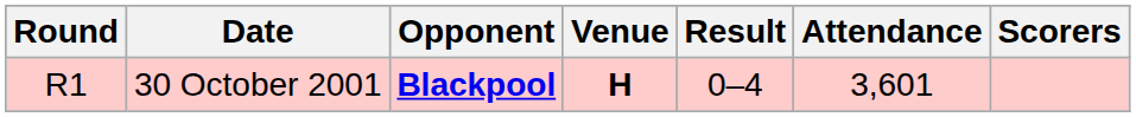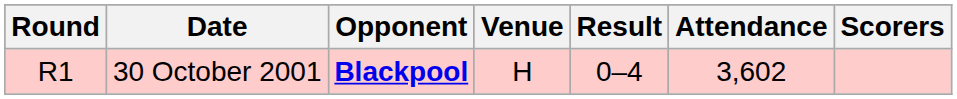30 October 2001 | Venue: bold -> normal
30 October 2001 | Attendance: 3,601 -> 3,602
